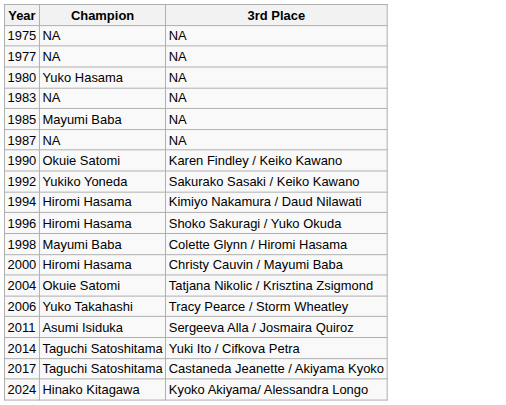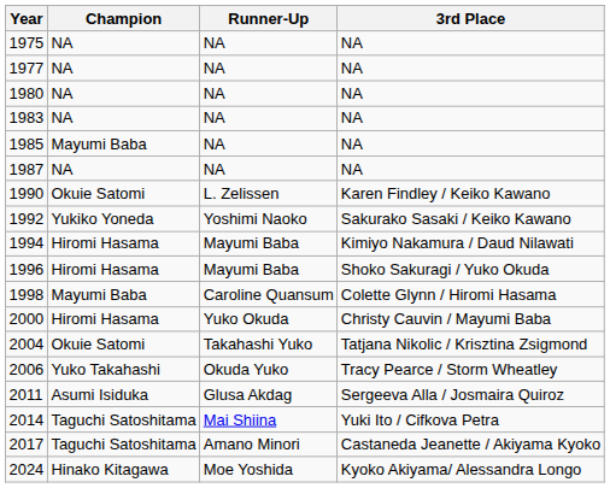+ column: Runner-Up | NA | NA | NA | NA | NA | NA | L. Zelissen | Yoshimi Naoko | Mayumi Baba | Mayumi Baba | Caroline Quansum | Yuko Okuda | Takahashi Yuko | Okuda Yuko | Glusa Akdag | Mai Shiina | Amano Minori | Moe Yoshida
1980 | Champion: Yuko Hasama -> NA
